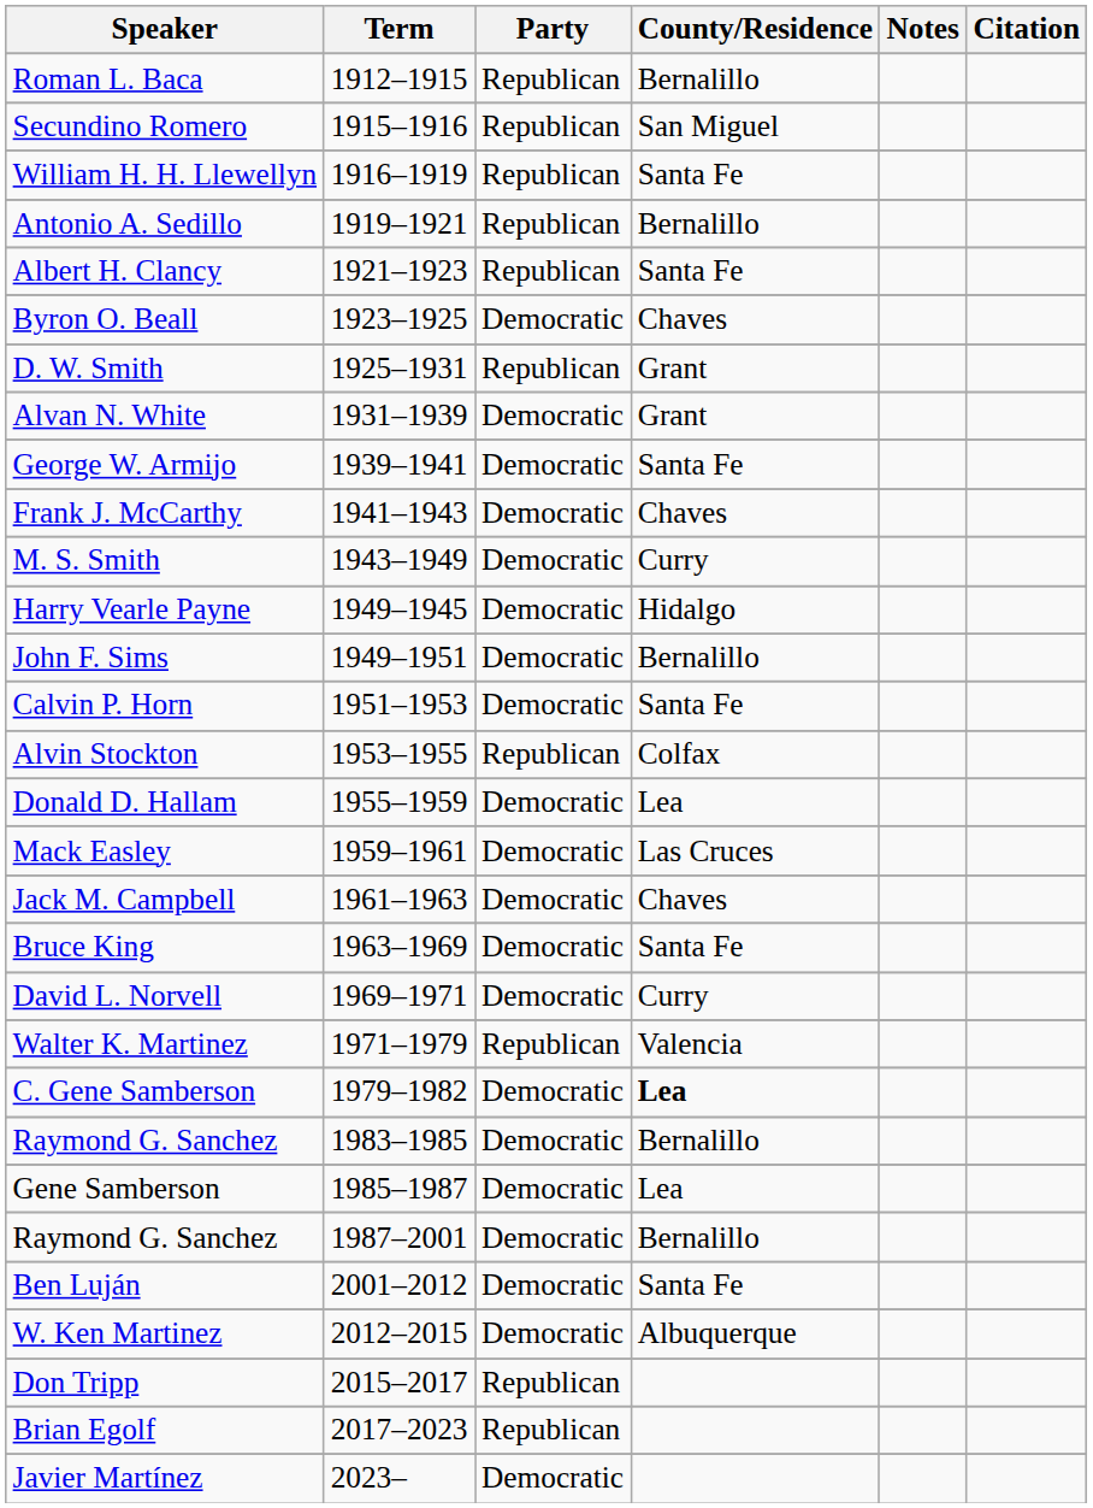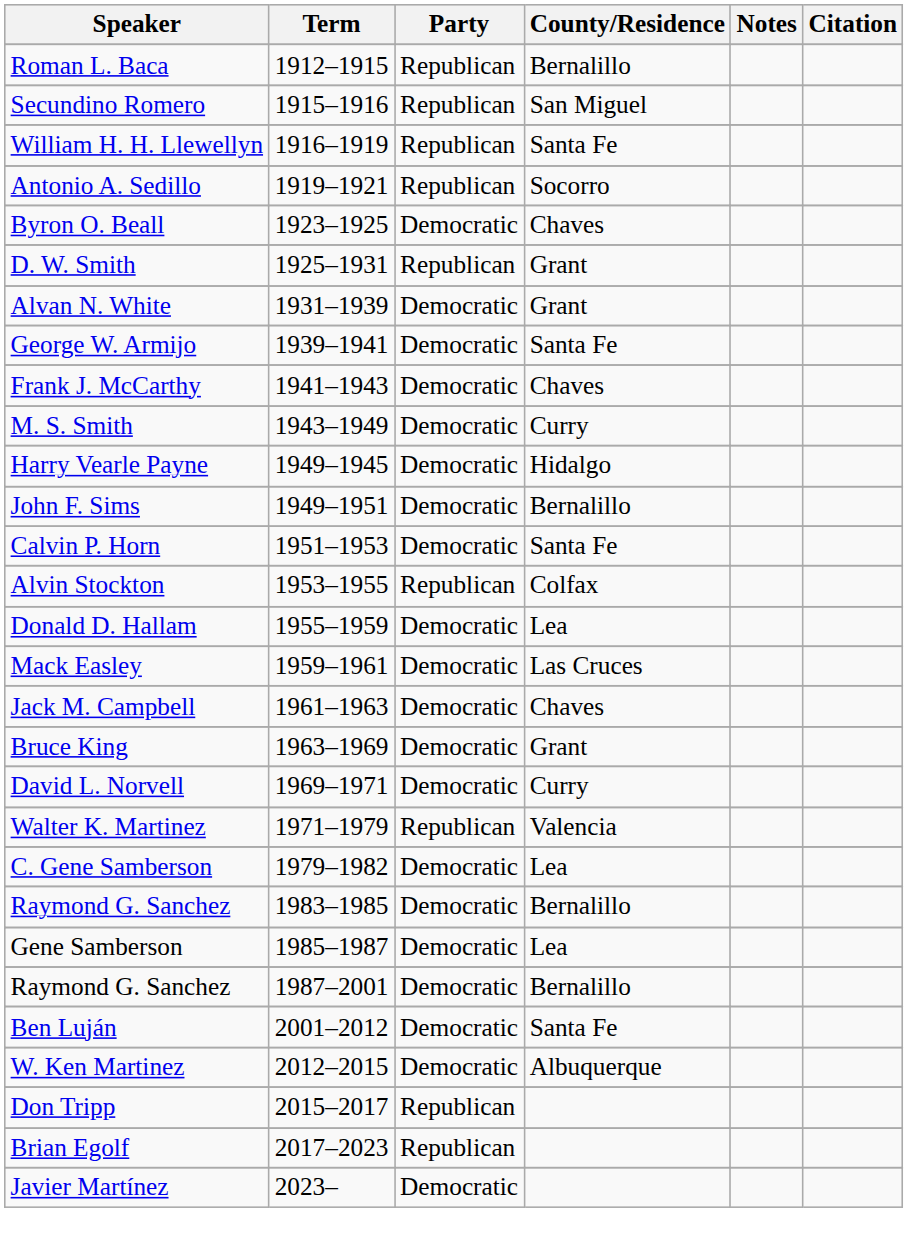Antonio A. Sedillo | County/Residence: Bernalillo -> Socorro
- row: Albert H. Clancy | 1921–1923 | Republican | Santa Fe
Bruce King | County/Residence: Santa Fe -> Grant
C. Gene Samberson | County/Residence: bold -> normal
